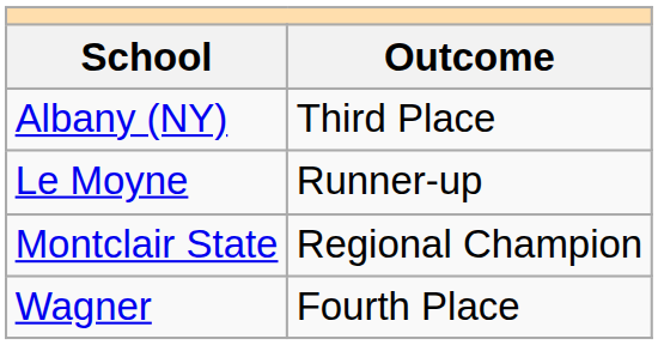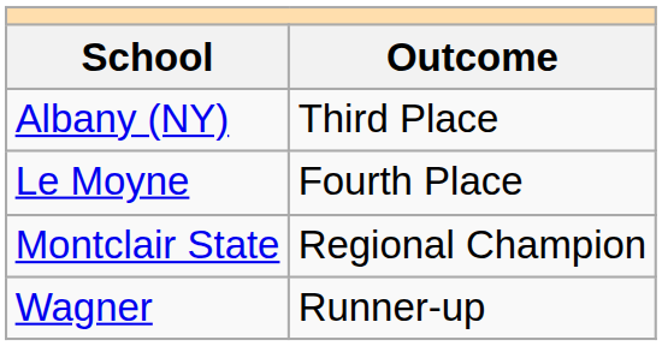Le Moyne | Outcome: Runner-up -> Fourth Place
Wagner | Outcome: Fourth Place -> Runner-up
